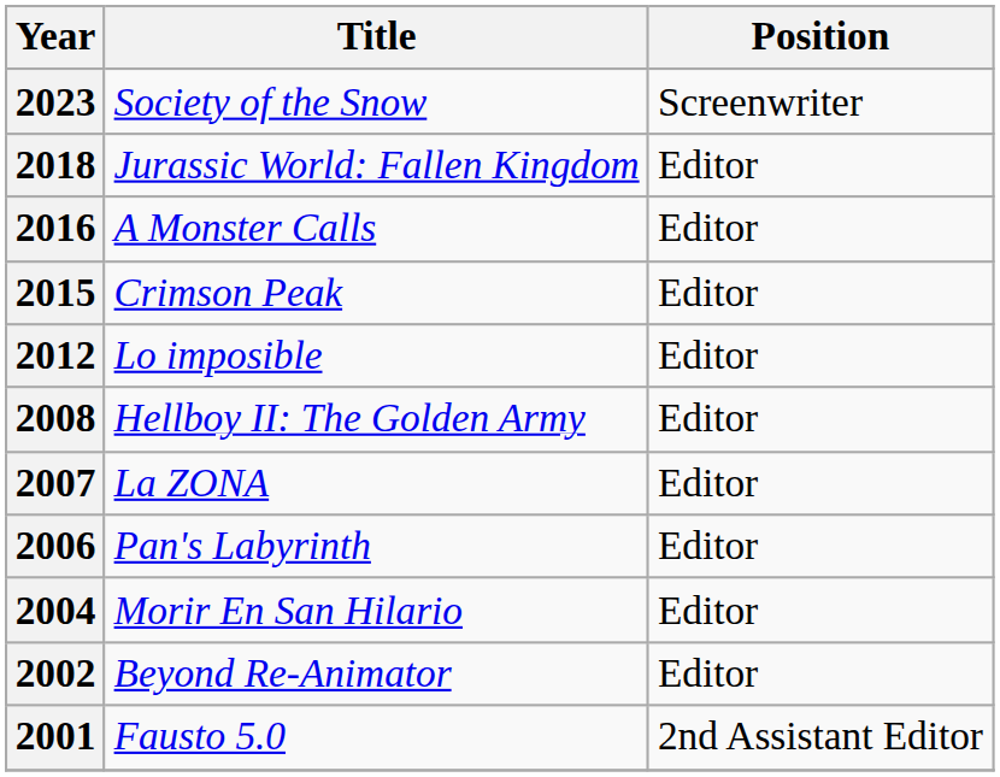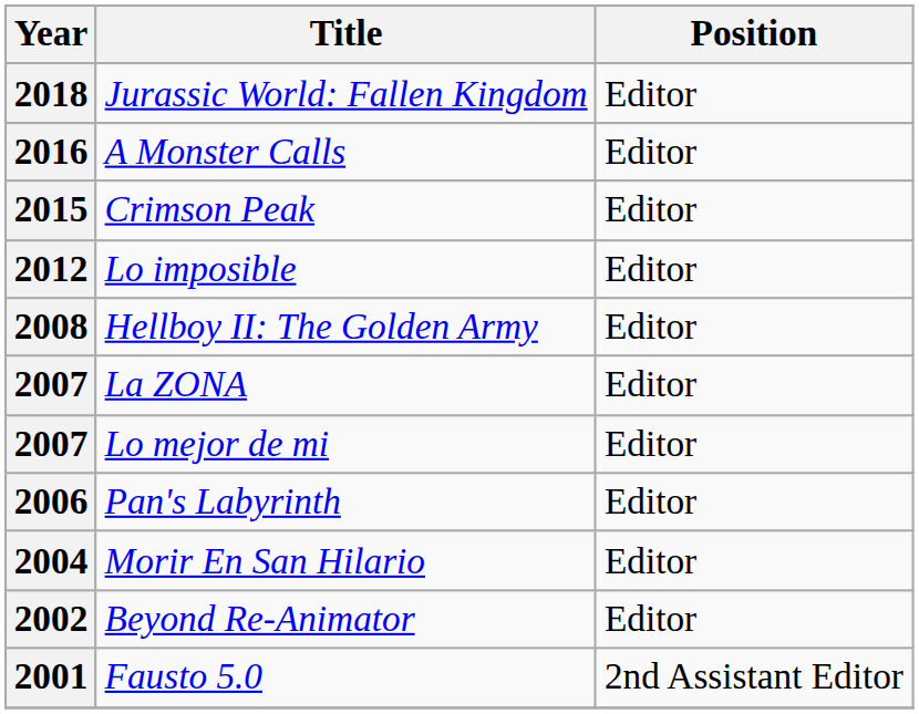- row: 2023 | Society of the Snow | Screenwriter
+ row: 2007 | Lo mejor de mi | Editor
